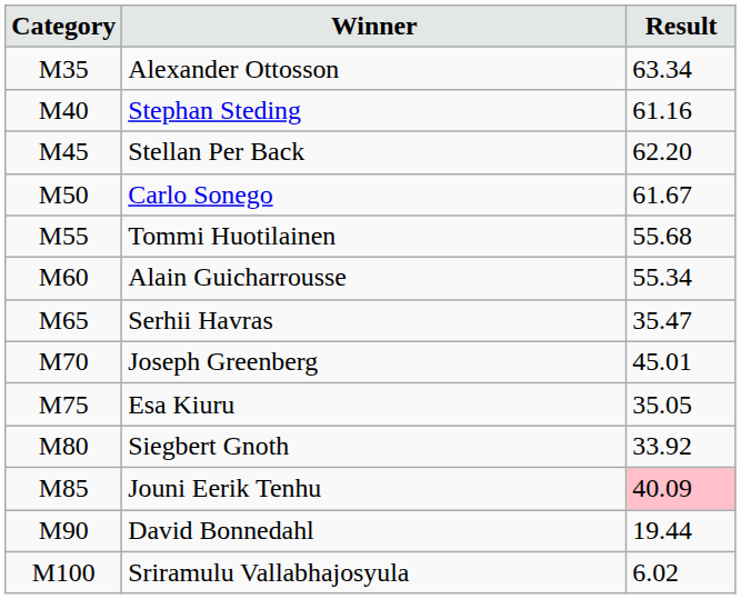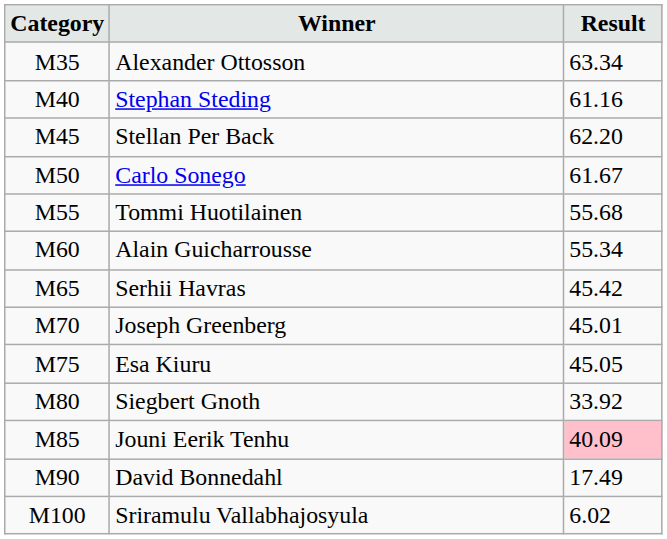Serhii Havras | Result: 35.47 -> 45.42
Esa Kiuru | Result: 35.05 -> 45.05
David Bonnedahl | Result: 19.44 -> 17.49
